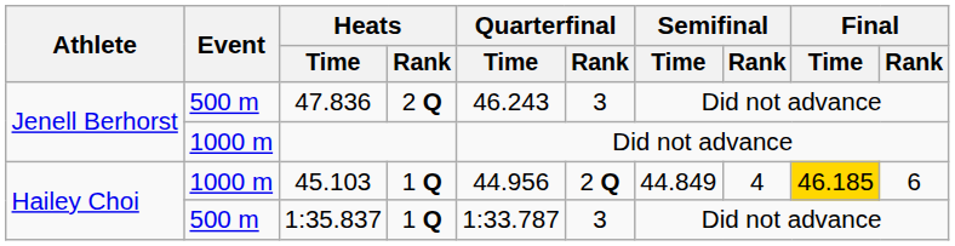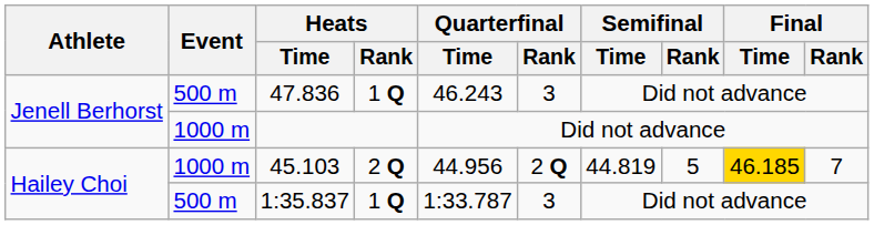47.836 | Heats / Rank: 2 Q -> 1 Q
45.103 | Heats / Rank: 1 Q -> 2 Q
45.103 | Semifinal / Time: 44.849 -> 44.819
45.103 | Semifinal / Rank: 4 -> 5
45.103 | Final / Rank: 6 -> 7
